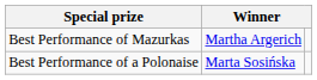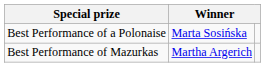rows swapped: Best Performance of Mazurkas <-> Best Performance of a Polonaise
